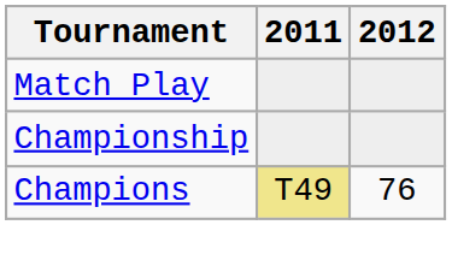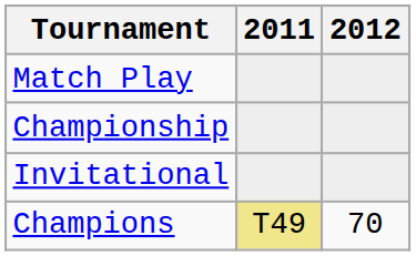+ row: Invitational
Champions | 2012: 76 -> 70
